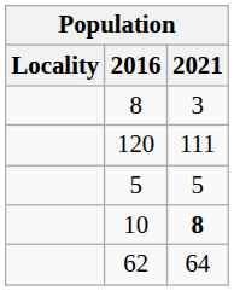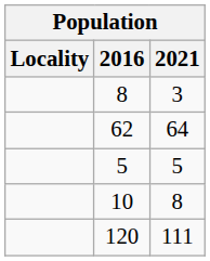rows swapped: 62 <-> 120
10 | 2021: bold -> normal
